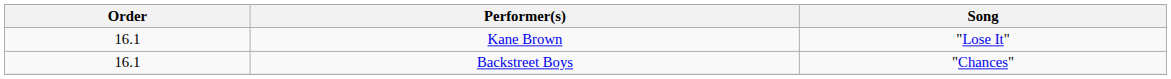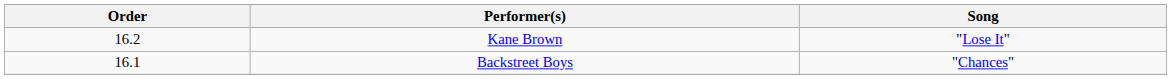Kane Brown | Order: 16.1 -> 16.2
